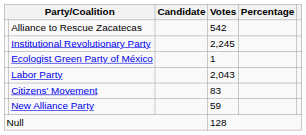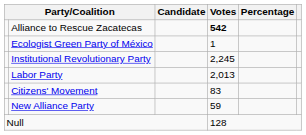Alliance to Rescue Zacatecas | Votes: normal -> bold
rows swapped: Institutional Revolutionary Party <-> Ecologist Green Party of México
Labor Party | Votes: 2,043 -> 2,013
